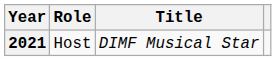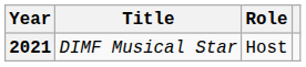columns swapped: Title <-> Role
